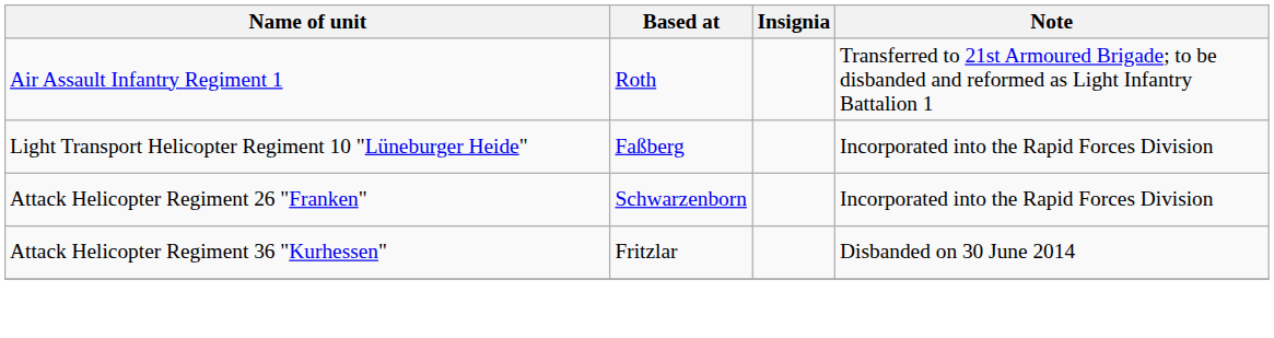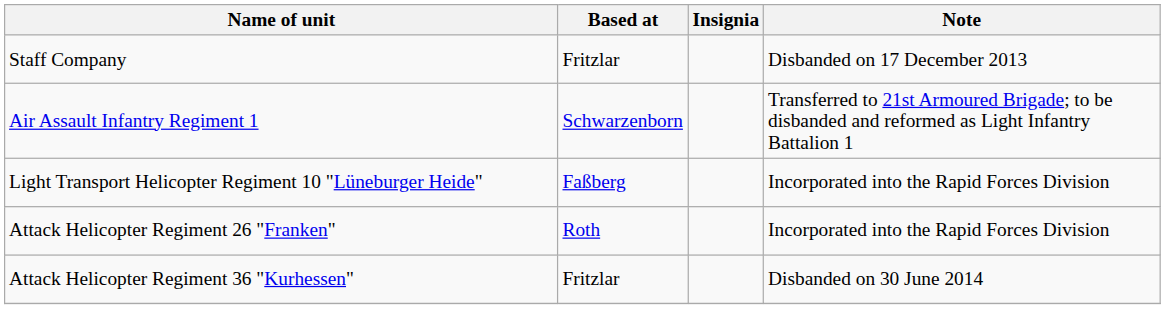+ row: Staff Company | Fritzlar | Disbanded on 17 December 2013
Air Assault Infantry Regiment 1 | Based at: Roth -> Schwarzenborn
Attack Helicopter Regiment 26 "Franken" | Based at: Schwarzenborn -> Roth
